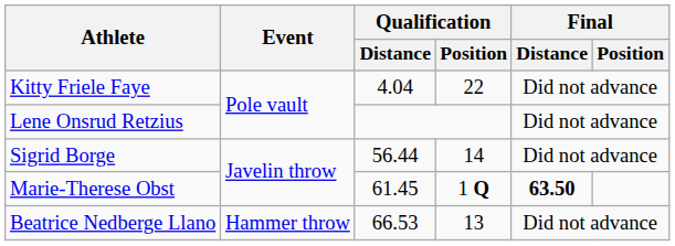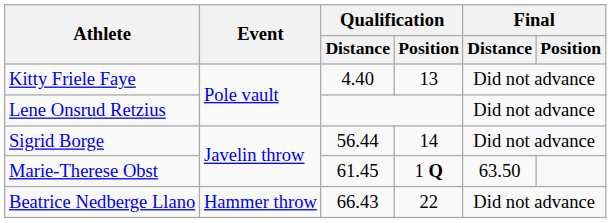Kitty Friele Faye | Qualification / Distance: 4.04 -> 4.40
Kitty Friele Faye | Qualification / Position: 22 -> 13
Marie-Therese Obst | Final / Distance: bold -> normal
Beatrice Nedberge Llano | Qualification / Distance: 66.53 -> 66.43
Beatrice Nedberge Llano | Qualification / Position: 13 -> 22
